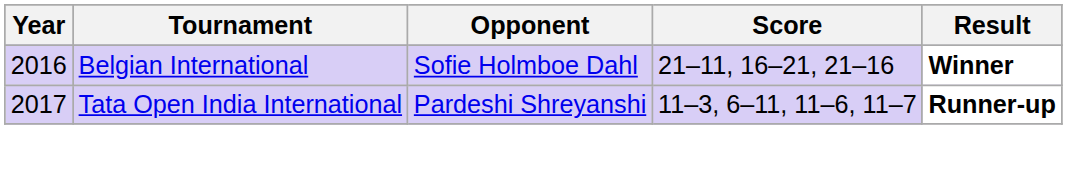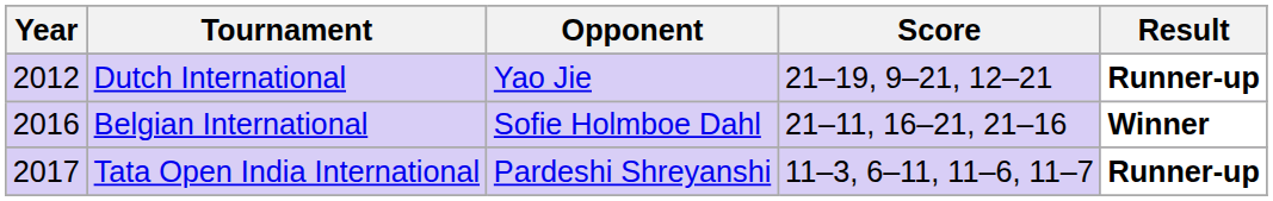+ row: 2012 | Dutch International | Yao Jie | 21–19, 9–21, 12–21 | Runner-up
